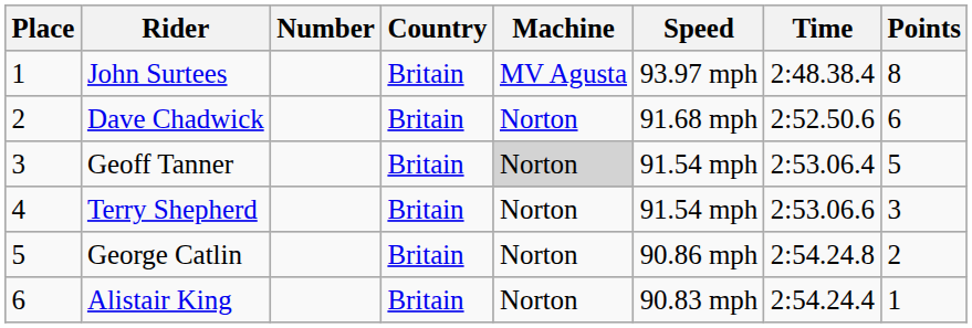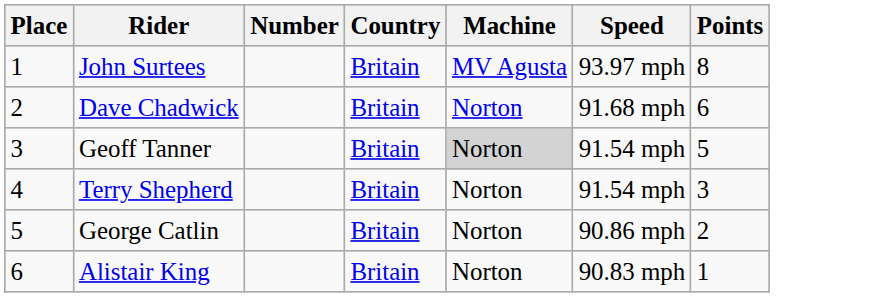- column: Time | 2:48.38.4 | 2:52.50.6 | 2:53.06.4 | 2:53.06.6 | 2:54.24.8 | 2:54.24.4
